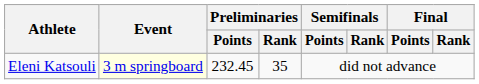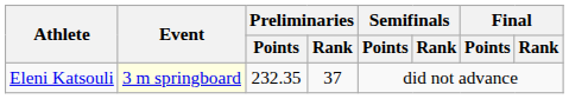Eleni Katsouli | Preliminaries / Points: 232.45 -> 232.35
Eleni Katsouli | Preliminaries / Rank: 35 -> 37
